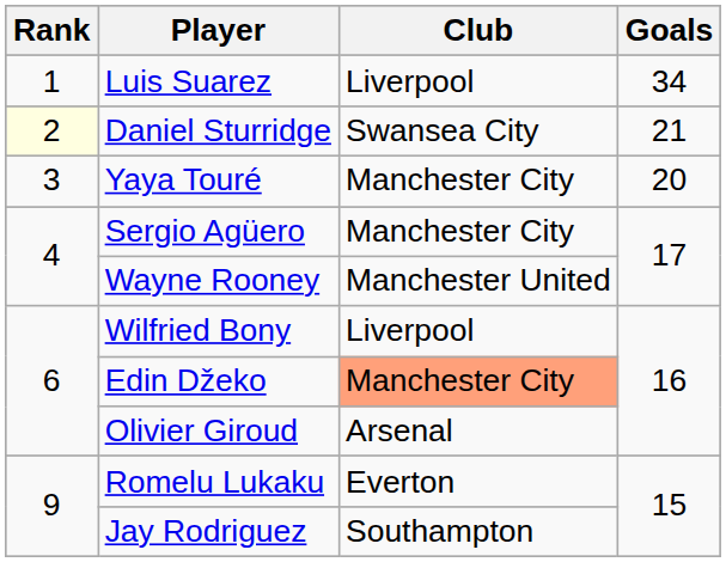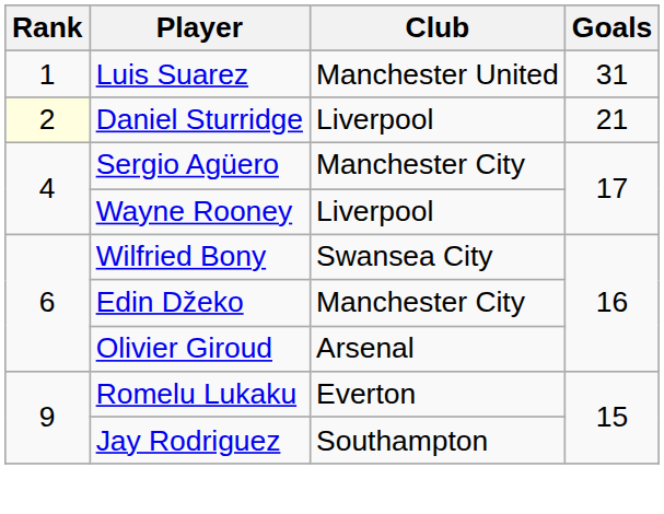Luis Suarez | Club: Liverpool -> Manchester United
Luis Suarez | Goals: 34 -> 31
Daniel Sturridge | Club: Swansea City -> Liverpool
- row: 3 | Yaya Touré | Manchester City | 20
Wayne Rooney | Club: Manchester United -> Liverpool
Wilfried Bony | Club: Liverpool -> Swansea City
Edin Džeko | Club: lightsalmon background -> no background
